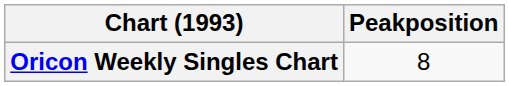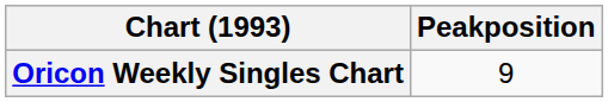Oricon Weekly Singles Chart | Peakposition: 8 -> 9
